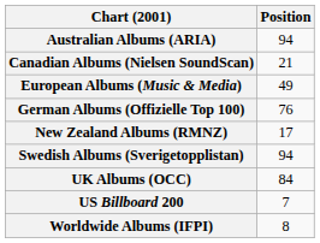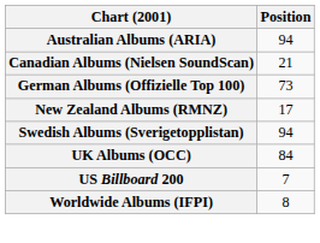- row: European Albums (Music & Media) | 49
German Albums (Offizielle Top 100) | Position: 76 -> 73
